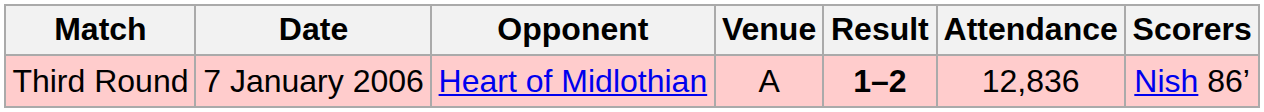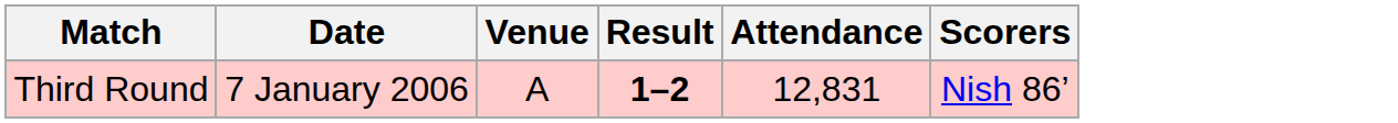- column: Opponent | Heart of Midlothian
Third Round | Attendance: 12,836 -> 12,831
